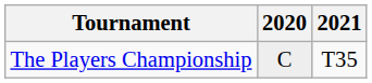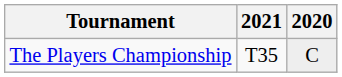columns swapped: 2020 <-> 2021
